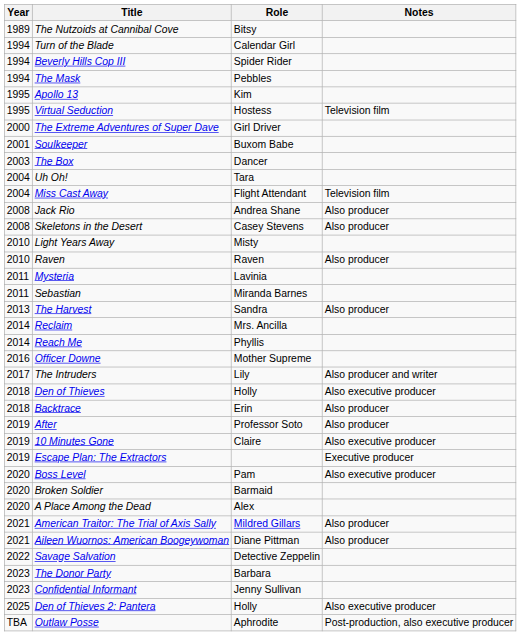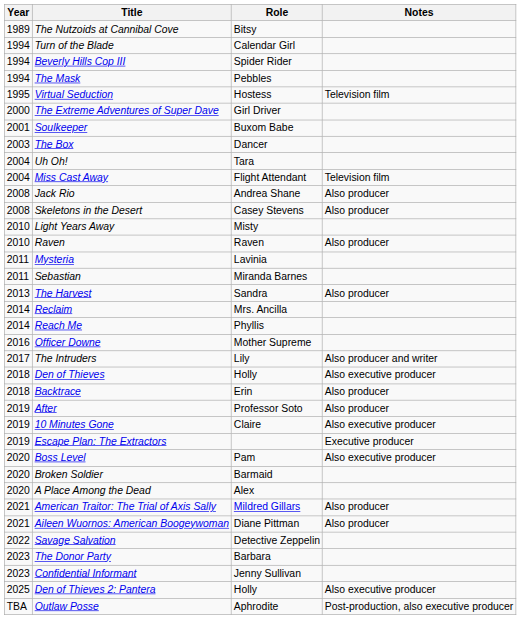- row: 1995 | Apollo 13 | Kim
